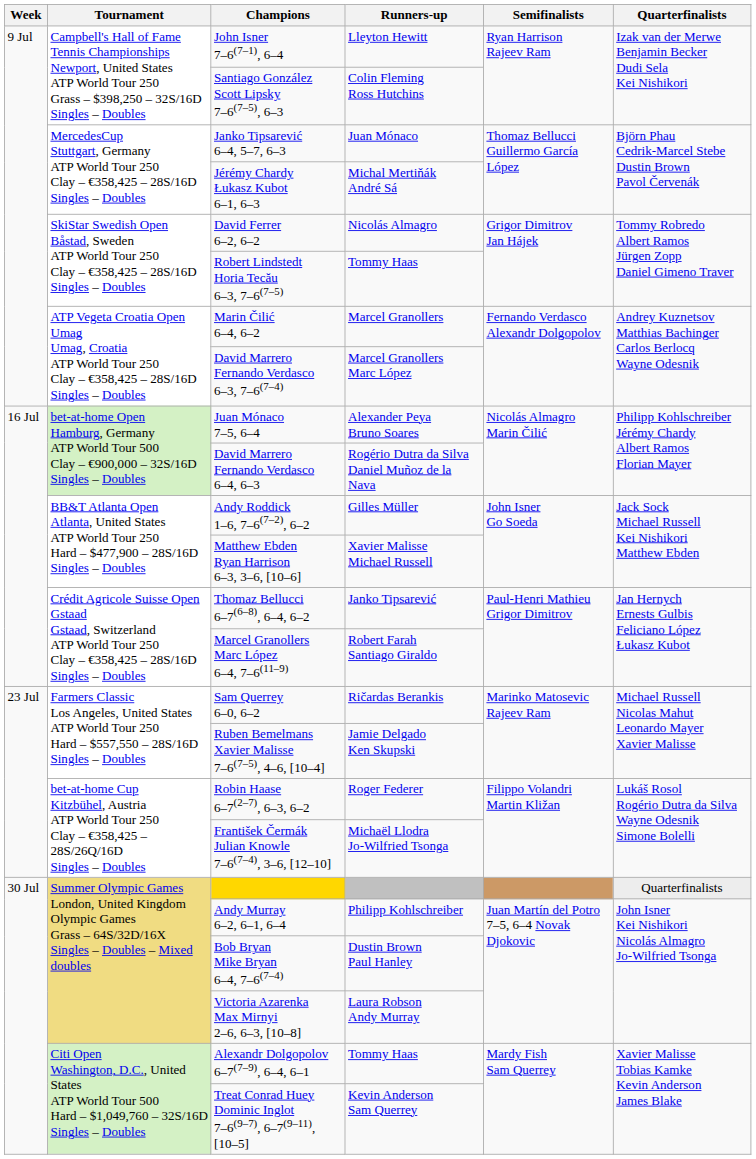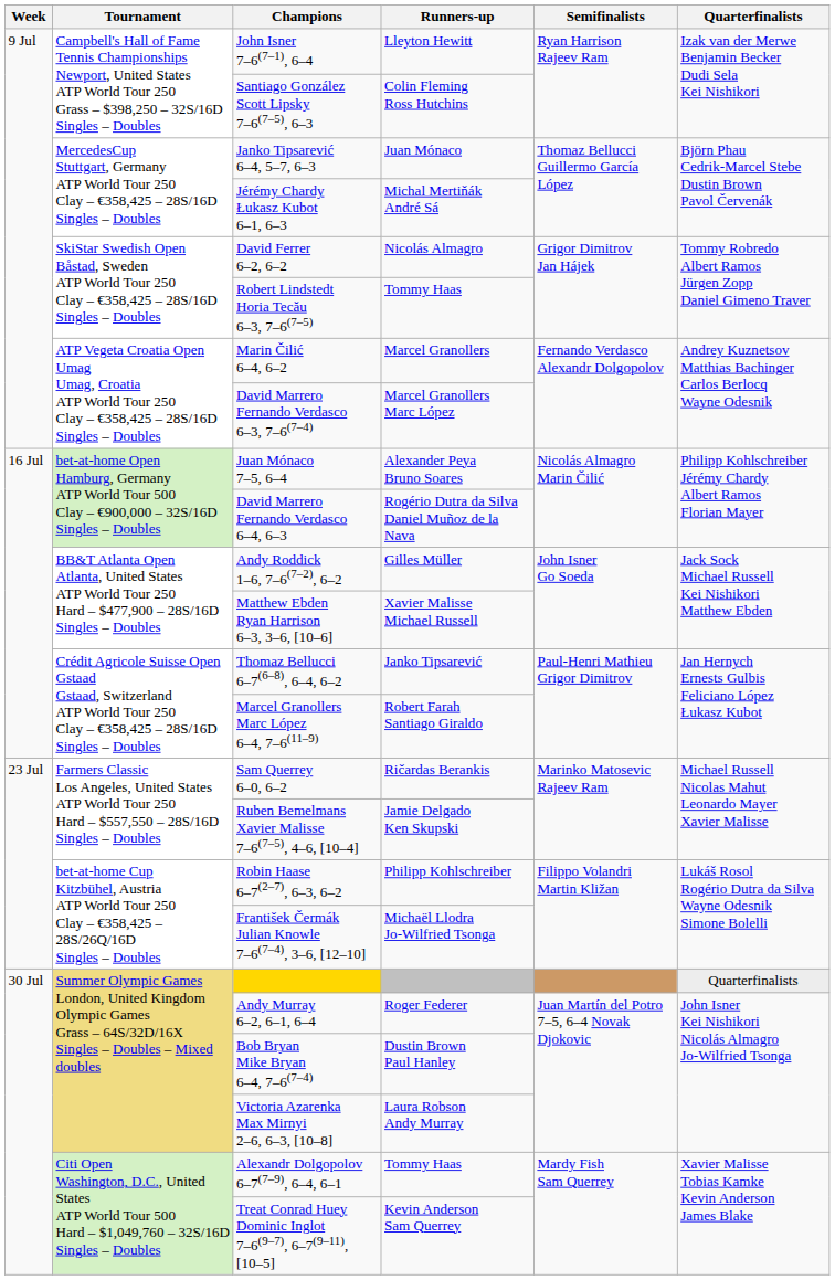Robin Haase 6–7(2–7), 6–3, 6–2 | Runners-up: Roger Federer -> Philipp Kohlschreiber
Andy Murray 6–2, 6–1, 6–4 | Runners-up: Philipp Kohlschreiber -> Roger Federer
